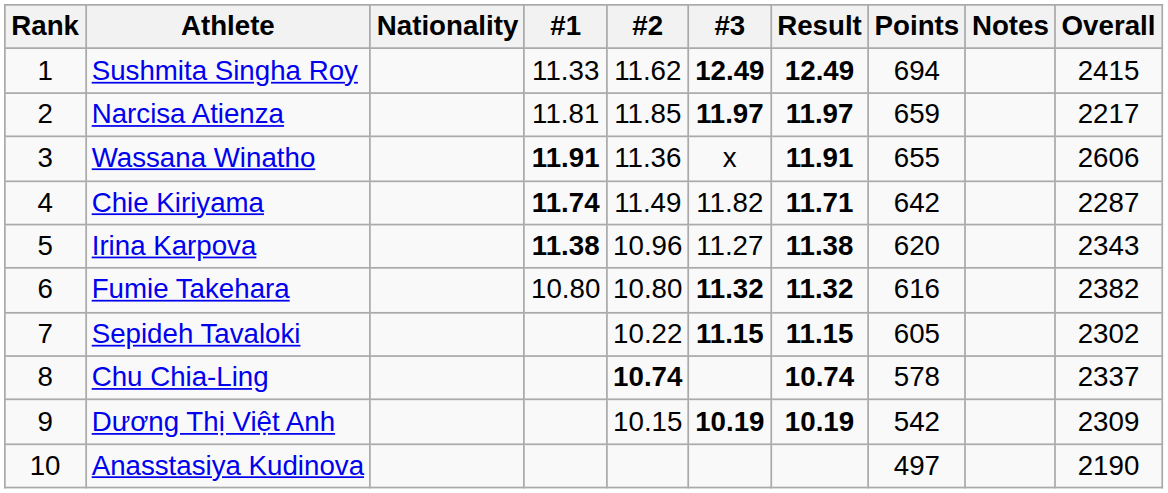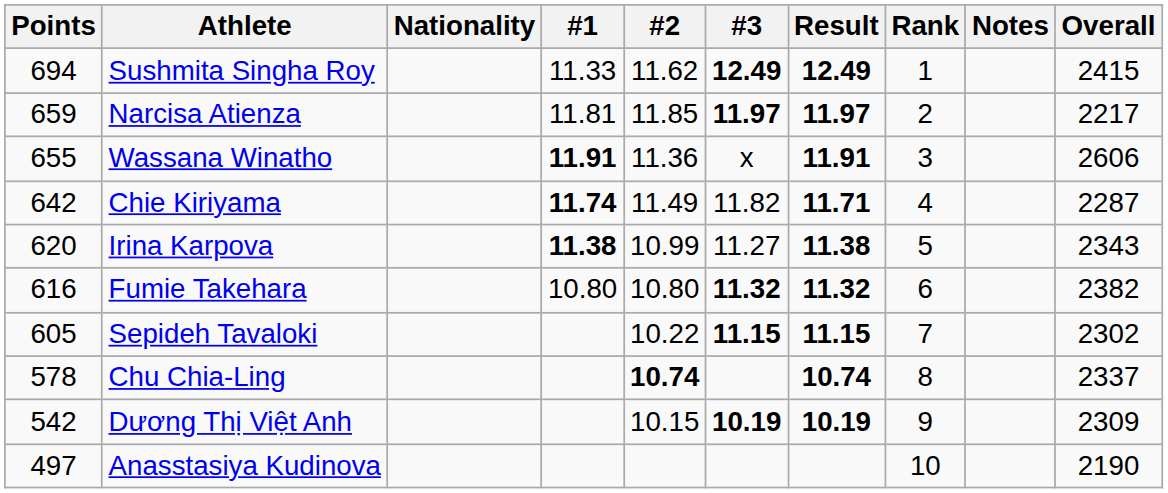columns swapped: Rank <-> Points
Irina Karpova | #2: 10.96 -> 10.99
